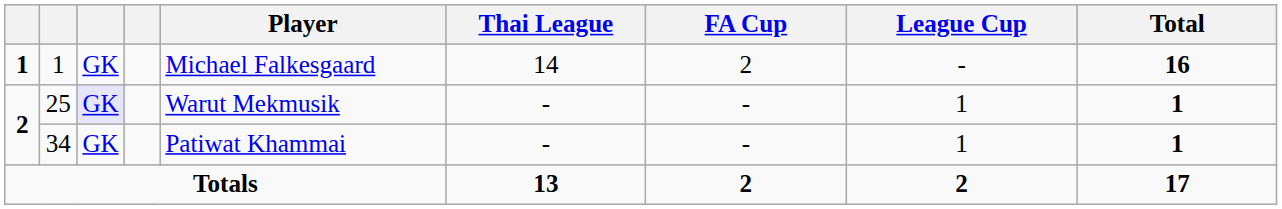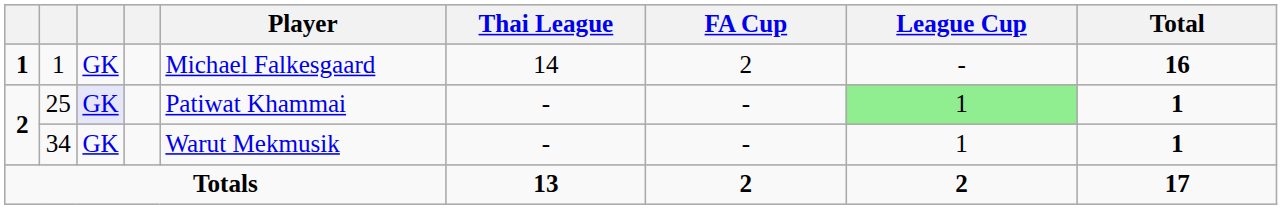25 | Player: Warut Mekmusik -> Patiwat Khammai
25 | League Cup: no background -> lightgreen background
34 | Player: Patiwat Khammai -> Warut Mekmusik
